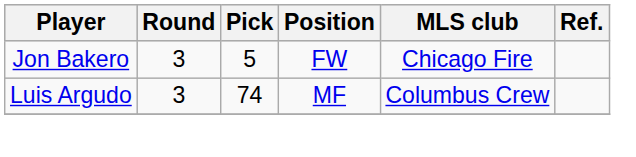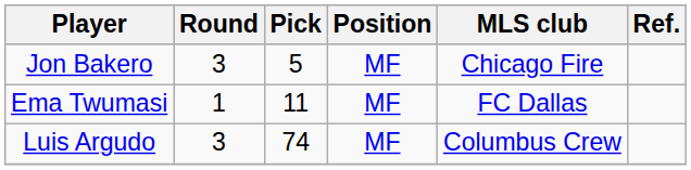Jon Bakero | Position: FW -> MF
+ row: Ema Twumasi | 1 | 11 | MF | FC Dallas
